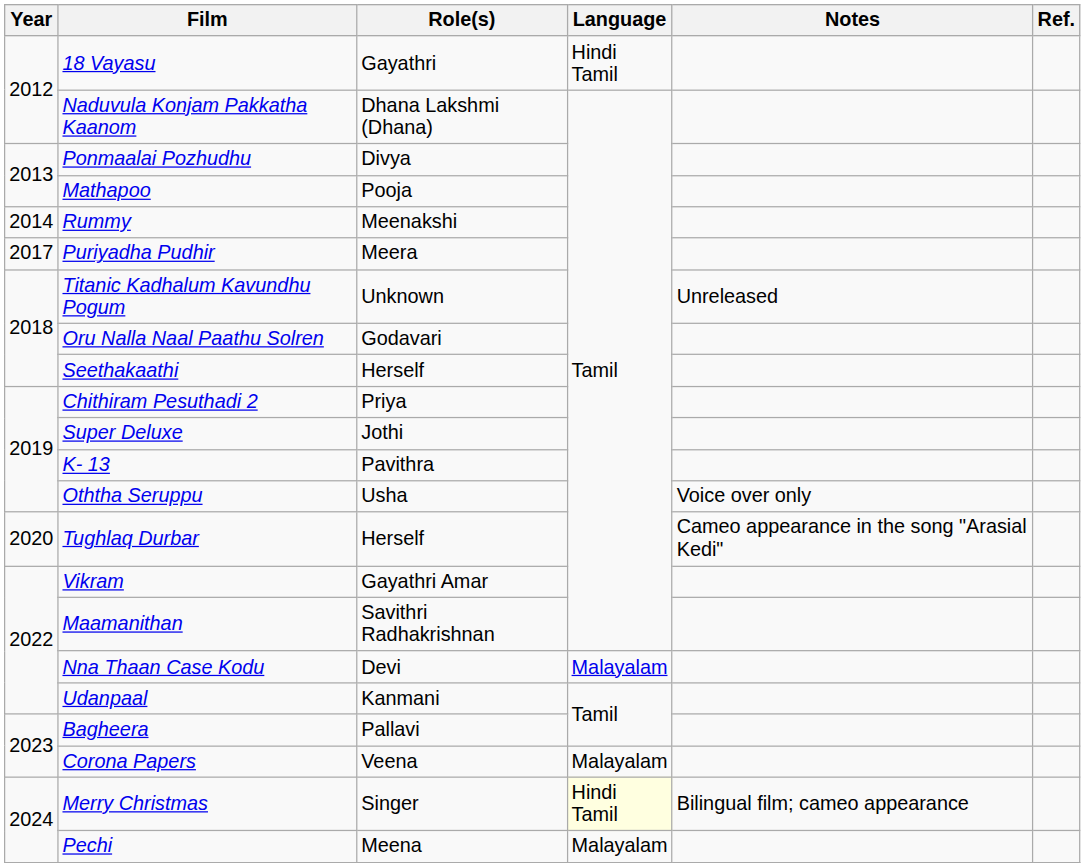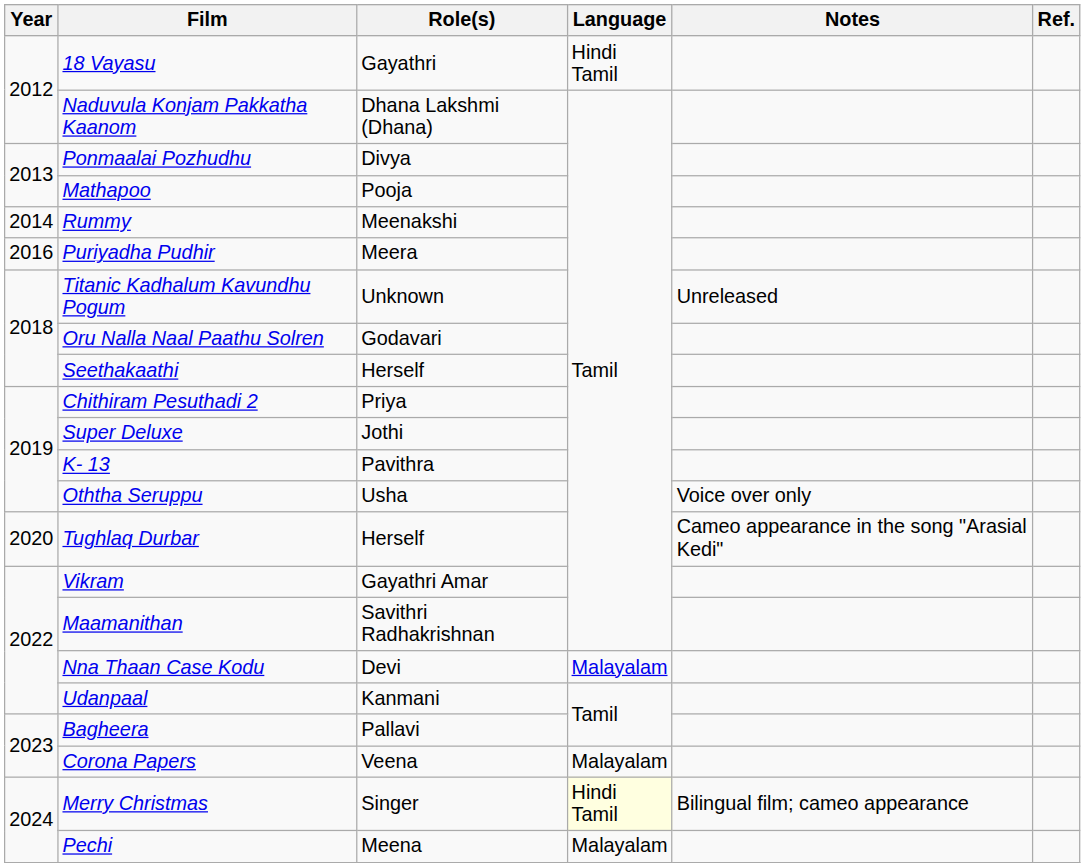Puriyadha Pudhir | Year: 2017 -> 2016
